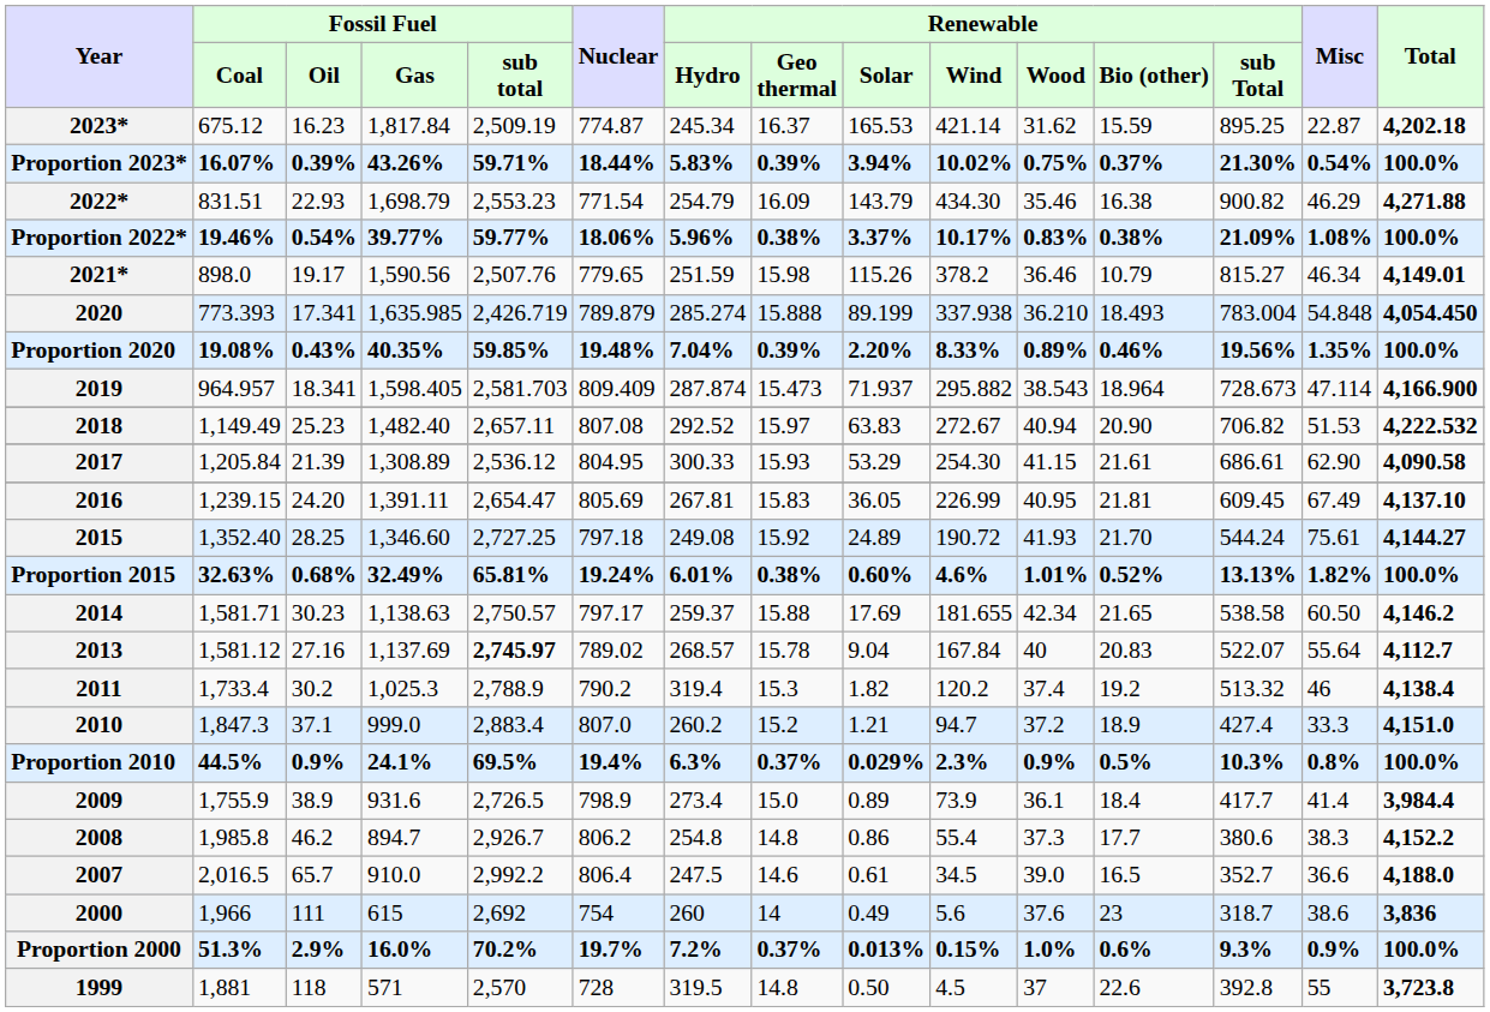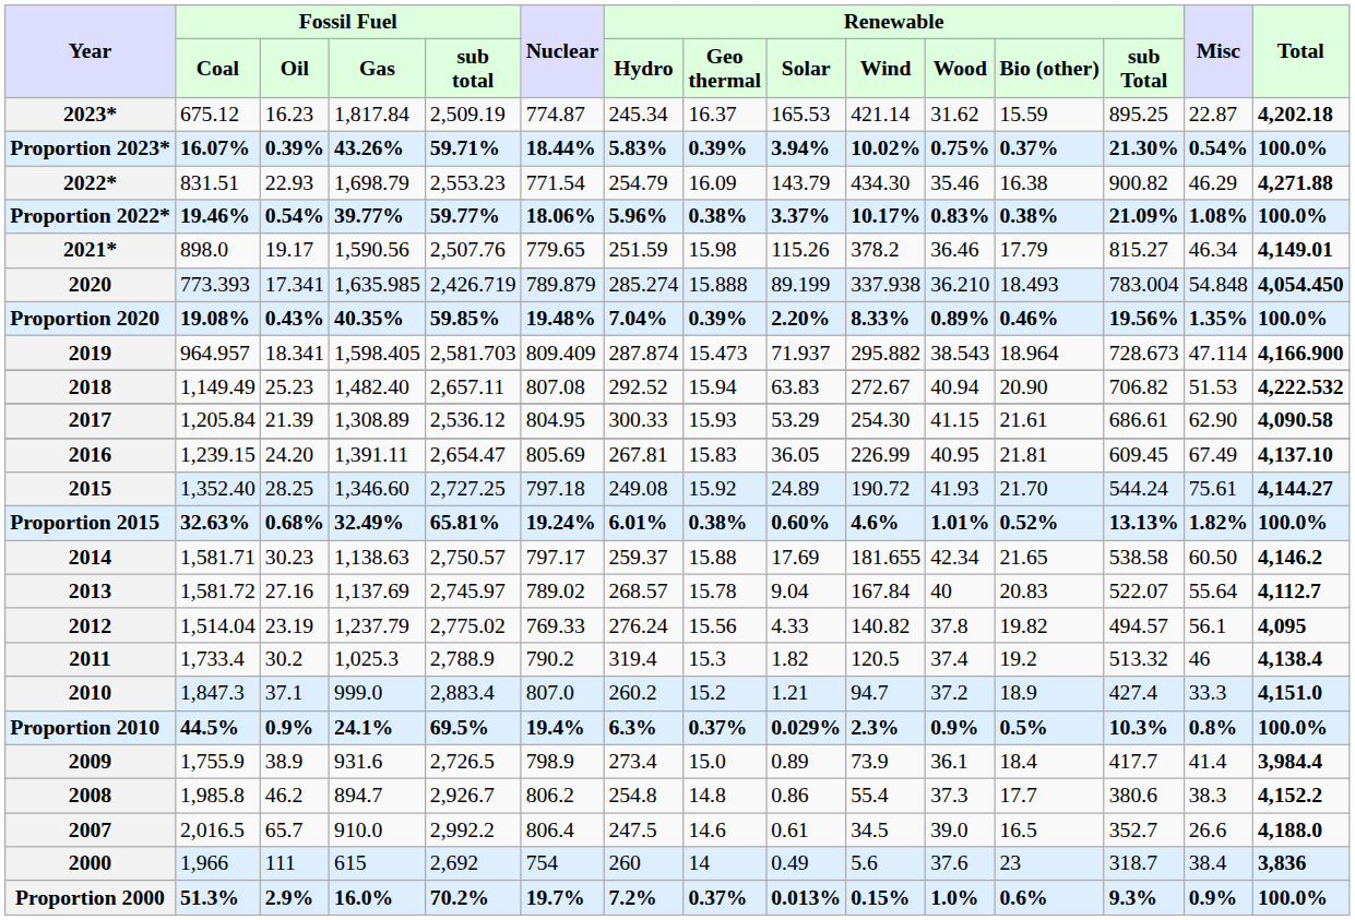2021* | Renewable / Bio (other): 10.79 -> 17.79
2018 | Renewable / Geo thermal: 15.97 -> 15.94
2013 | Fossil Fuel / Coal: 1,581.12 -> 1,581.72
2013 | Fossil Fuel / sub total: bold -> normal
+ row: 2012 | 1,514.04 | 23.19 | 1,237.79 | 2,775.02 | 769.33 | 276.24 | 15.56 | 4.33 | 140.82 | 37.8 | 19.82 | 494.57 | 56.1 | 4,095
2011 | Renewable / Wind: 120.2 -> 120.5
2007 | Misc: 36.6 -> 26.6
2000 | Misc: 38.6 -> 38.4
- row: 1999 | 1,881 | 118 | 571 | 2,570 | 728 | 319.5 | 14.8 | 0.50 | 4.5 | 37 | 22.6 | 392.8 | 55 | 3,723.8
